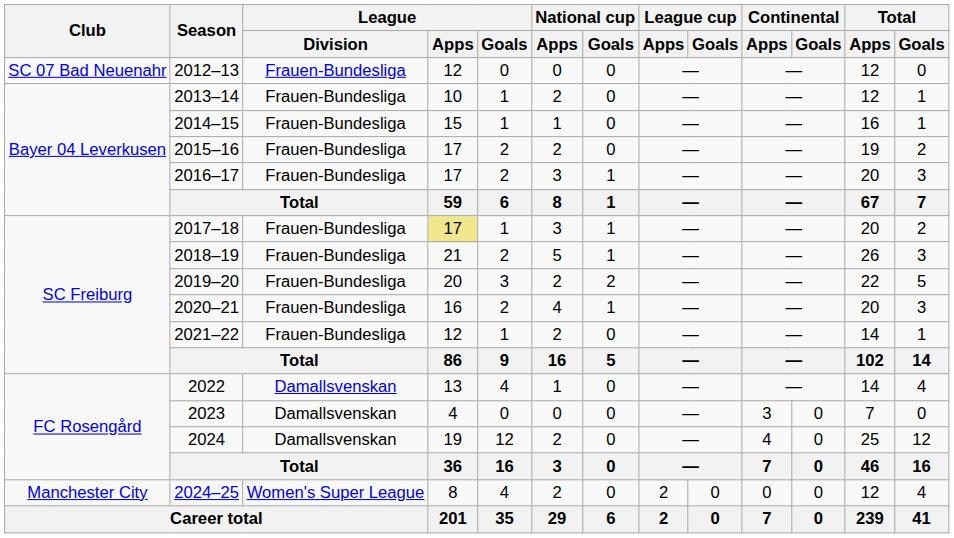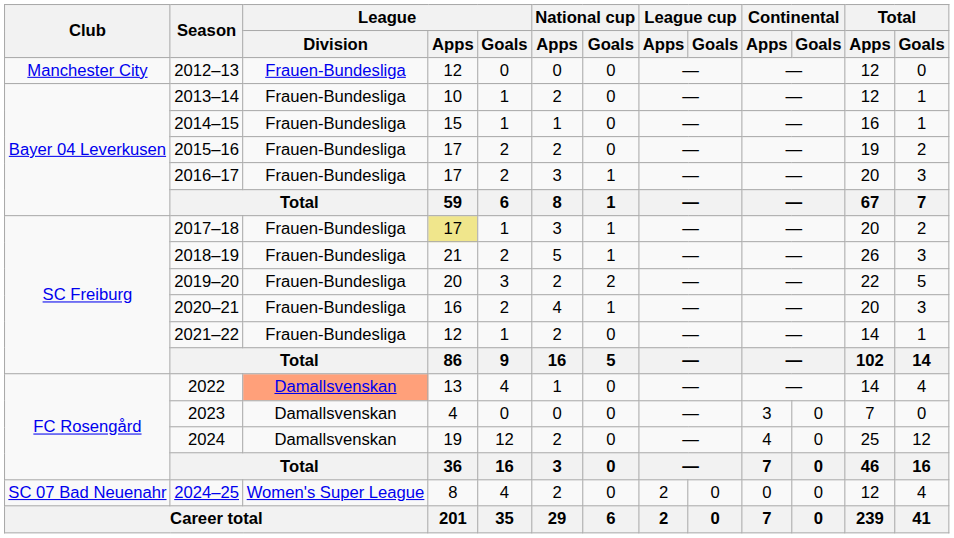2012–13 | Club: SC 07 Bad Neuenahr -> Manchester City
2022 | League / Division: no background -> lightsalmon background
2024–25 | Club: Manchester City -> SC 07 Bad Neuenahr
